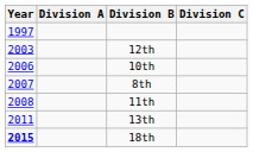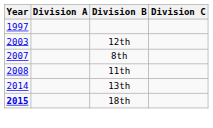- row: 2006 | 10th
13th | Year: 2011 -> 2014
